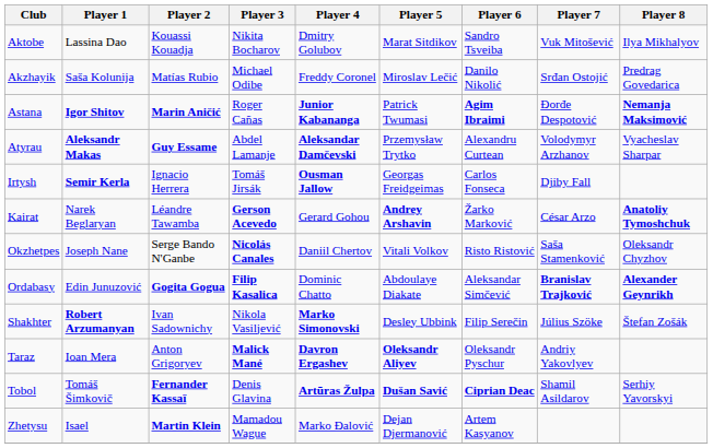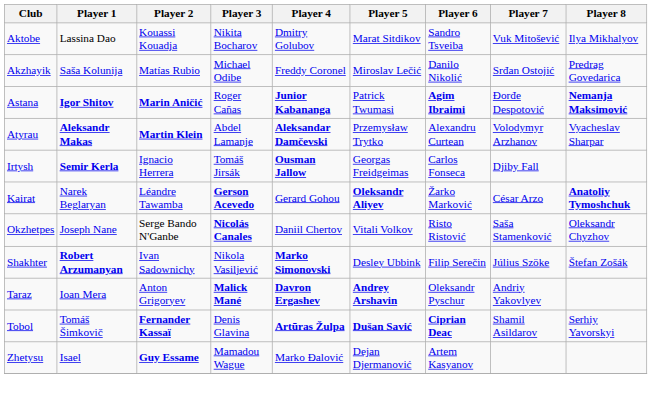Atyrau | Player 2: Guy Essame -> Martin Klein
Kairat | Player 5: Andrey Arshavin -> Oleksandr Aliyev
- row: Ordabasy | Edin Junuzović | Gogita Gogua | Filip Kasalica | Dominic Chatto | Abdoulaye Diakate | Aleksandar Simčević | Branislav Trajković | Alexander Geynrikh
Taraz | Player 5: Oleksandr Aliyev -> Andrey Arshavin
Zhetysu | Player 2: Martin Klein -> Guy Essame
